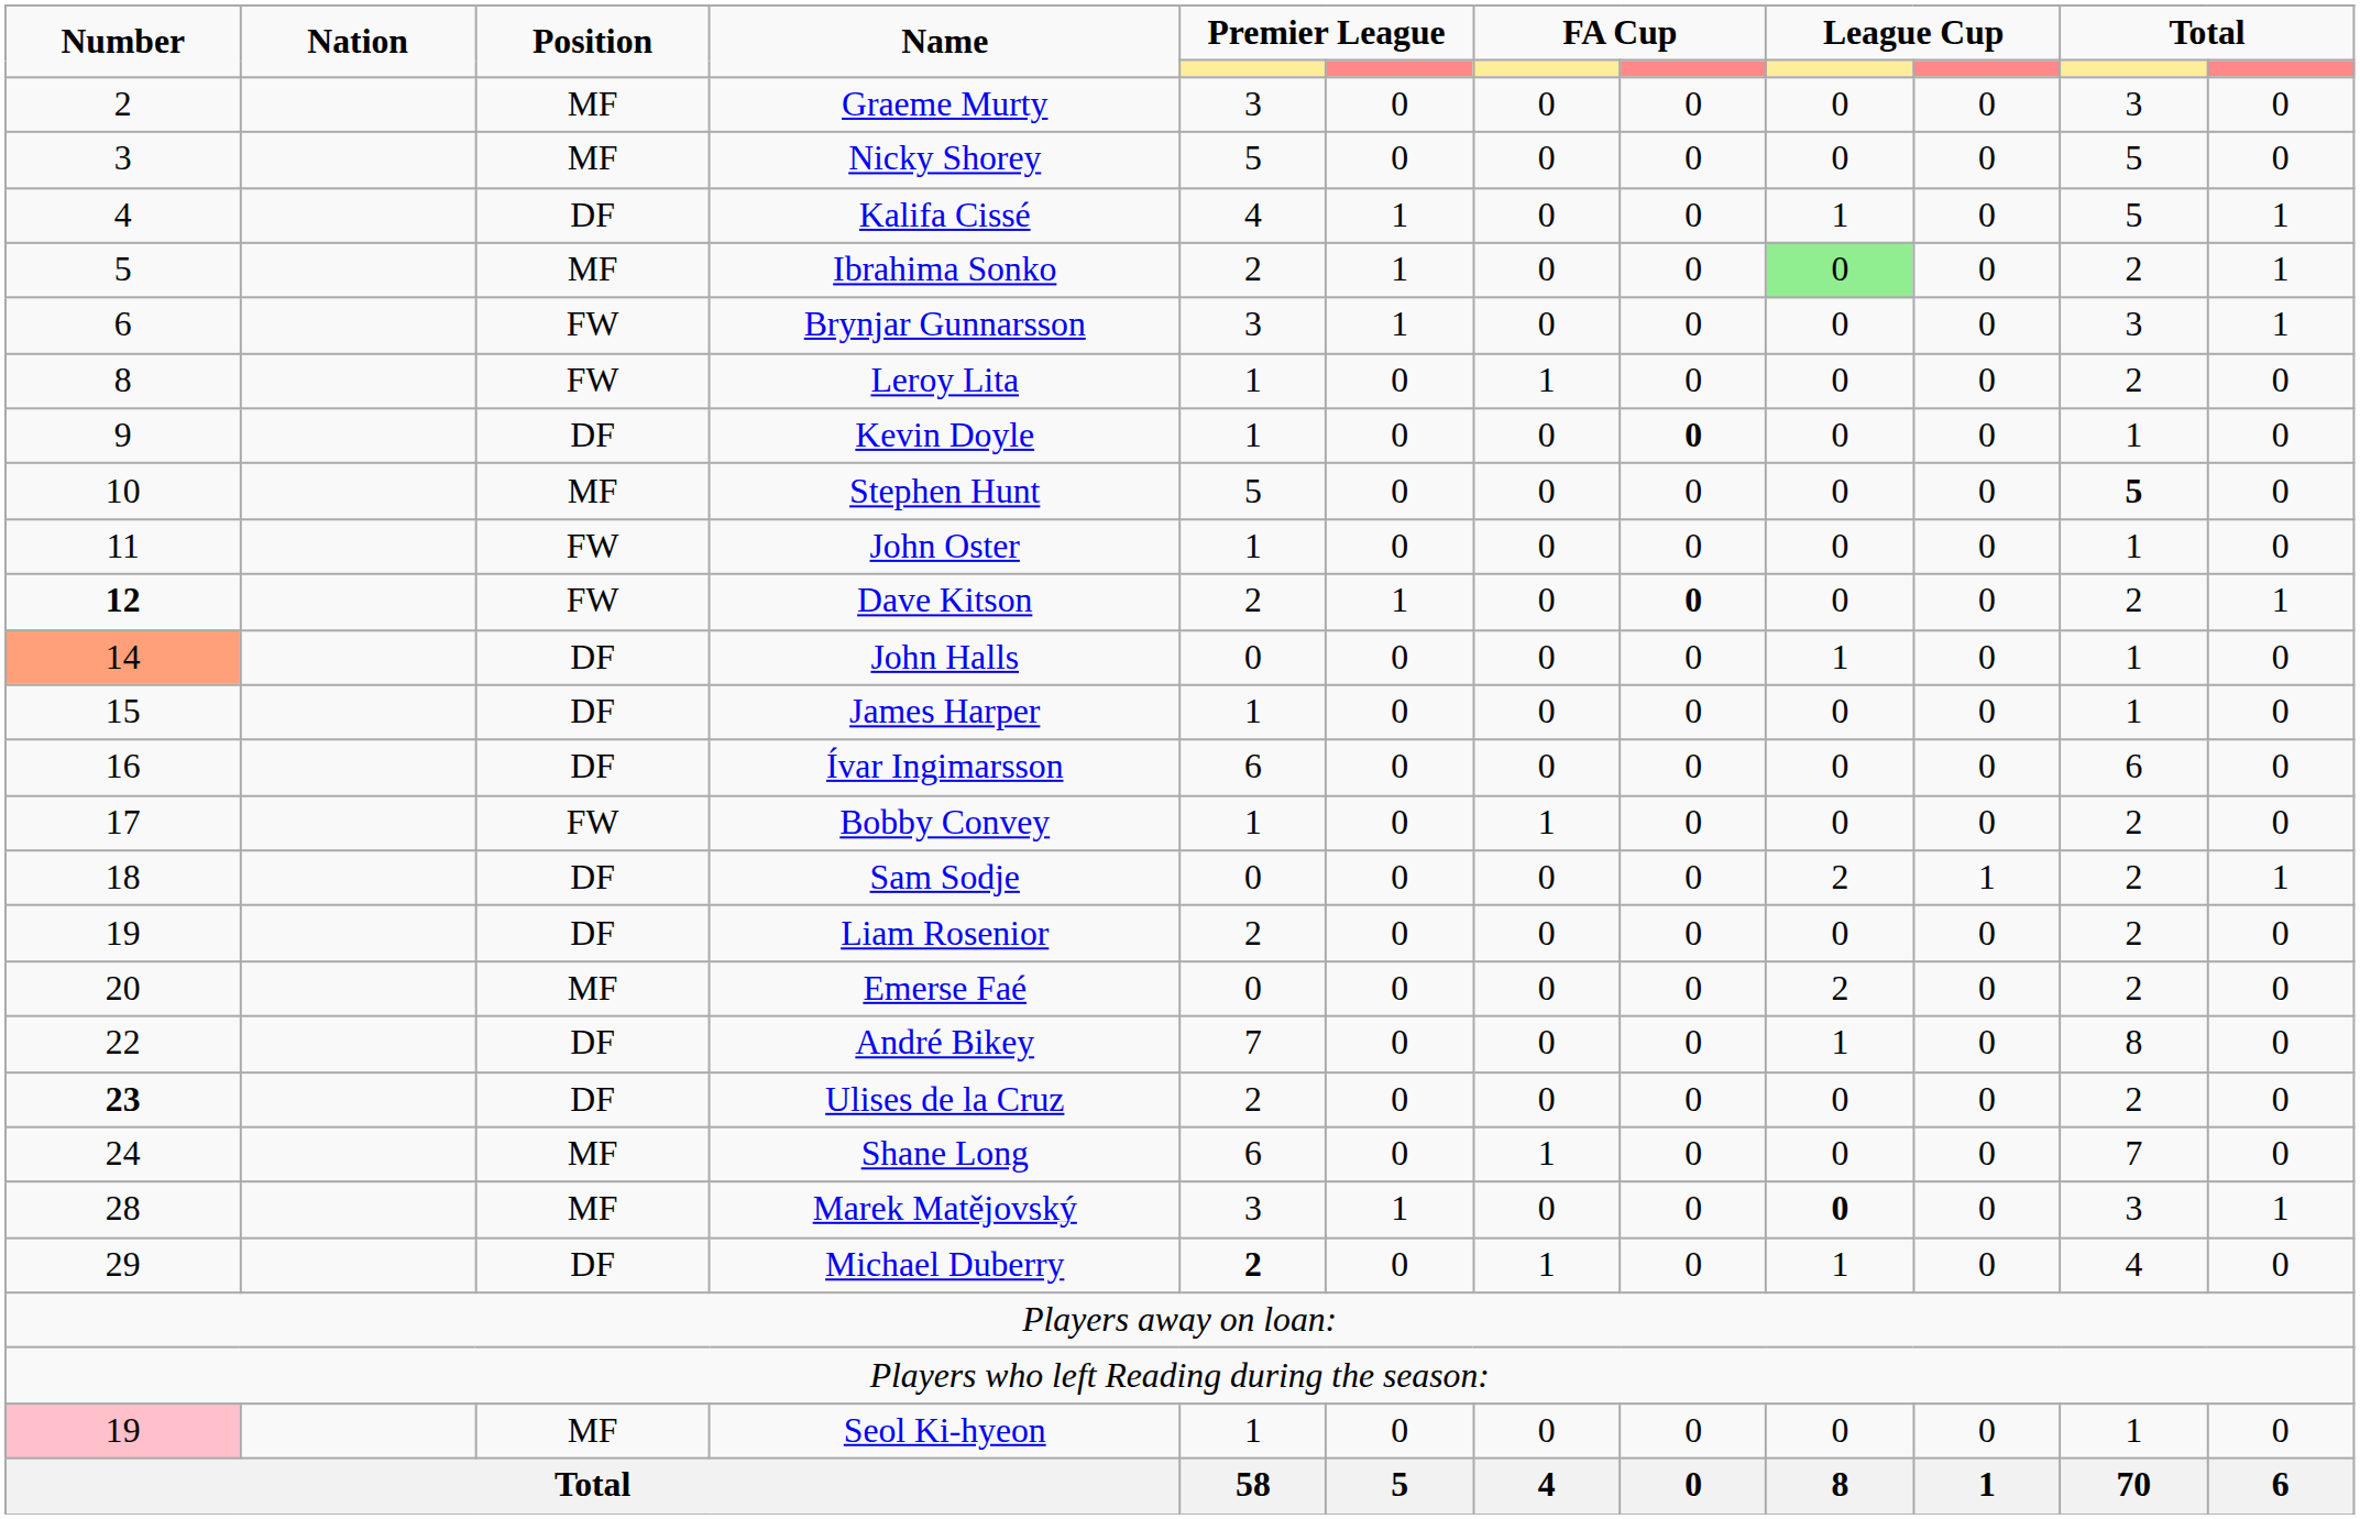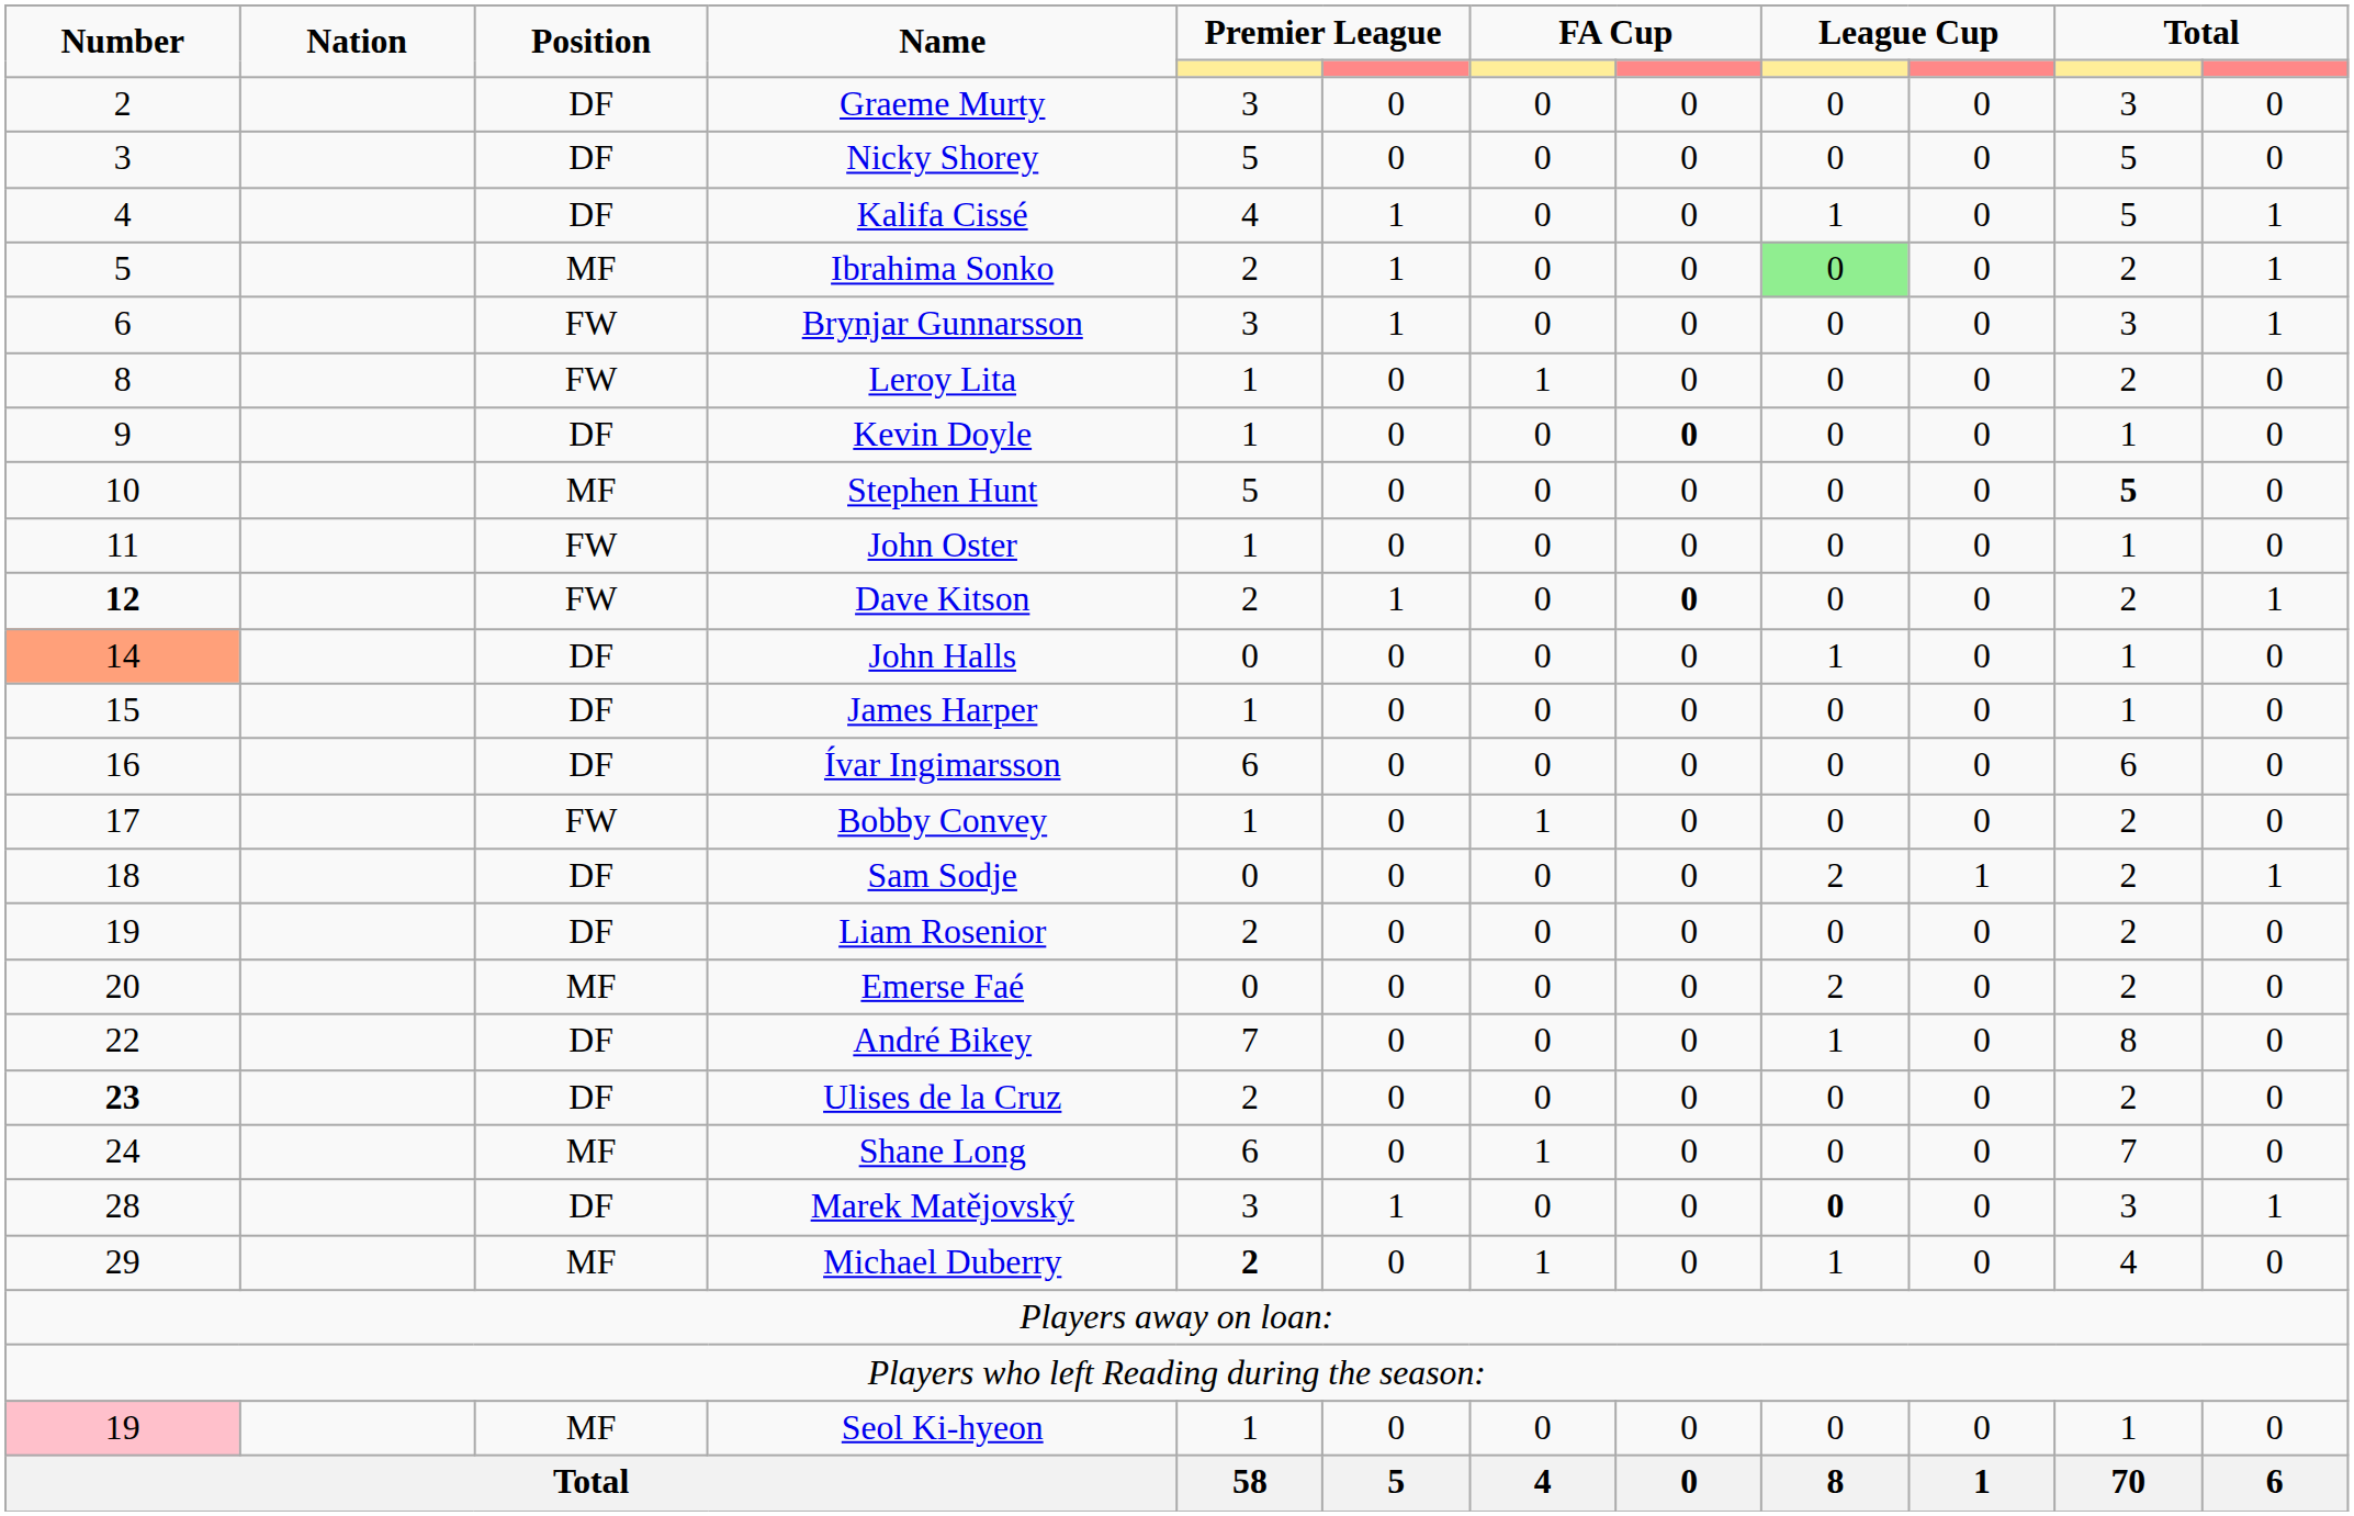Graeme Murty | Position: MF -> DF
Nicky Shorey | Position: MF -> DF
Marek Matějovský | Position: MF -> DF
Michael Duberry | Position: DF -> MF
